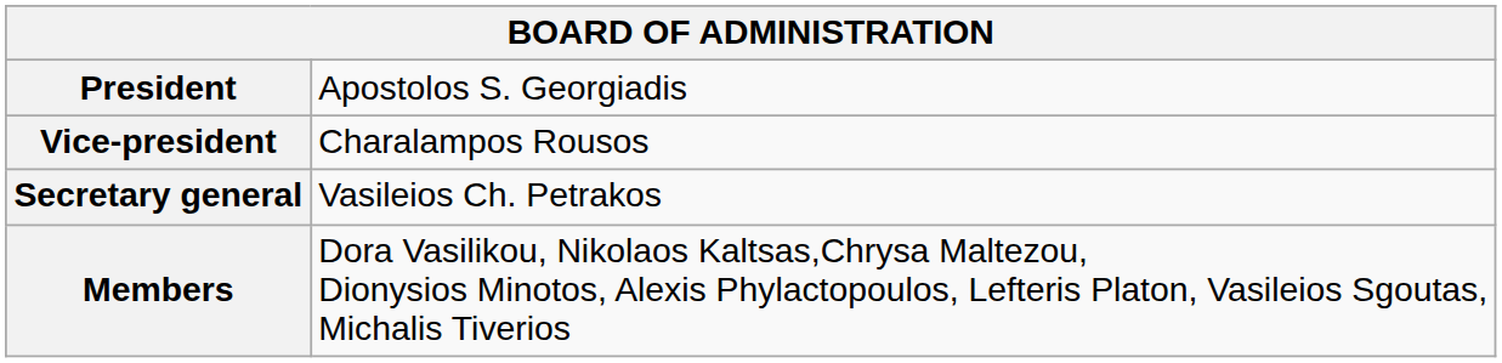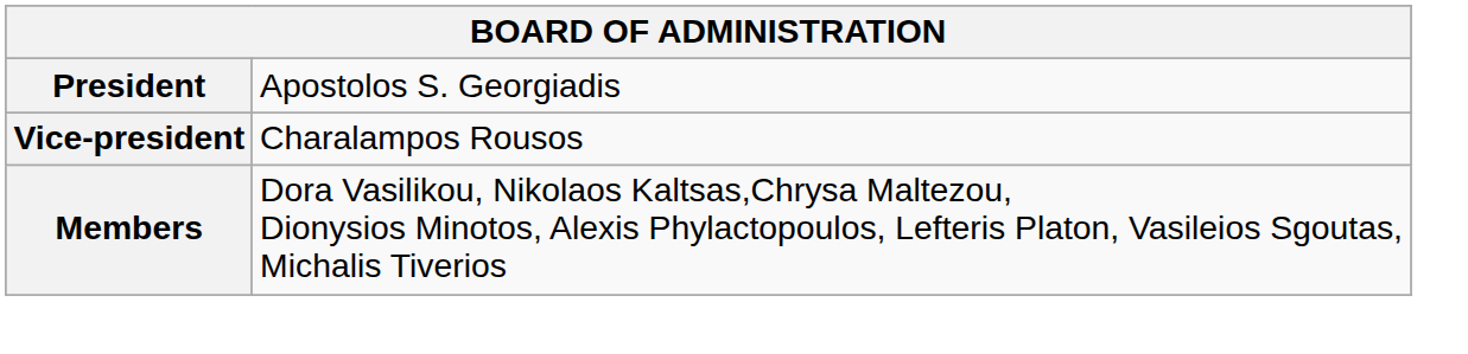- row: Secretary general | Vasileios Ch. Petrakos
